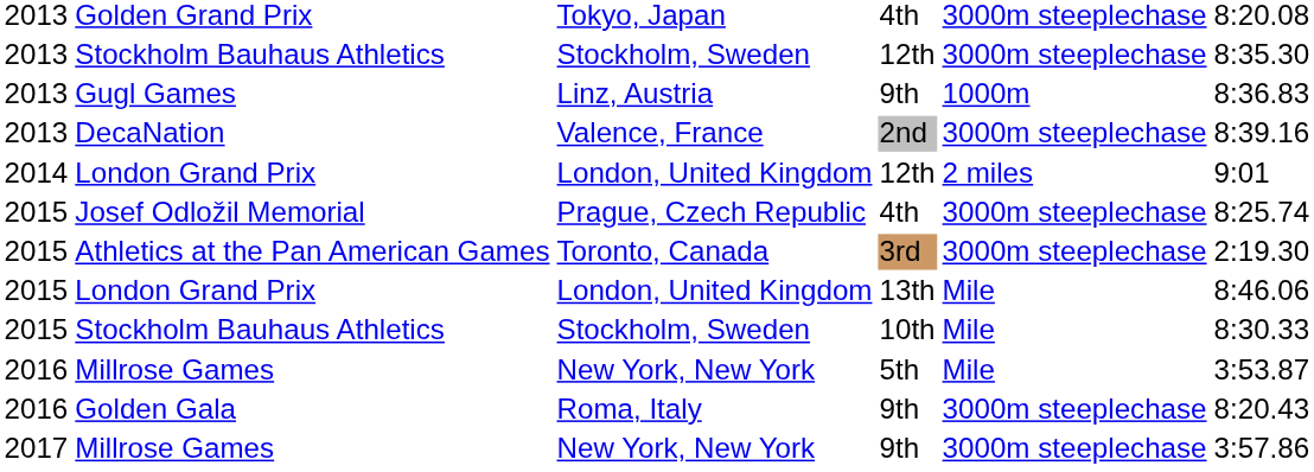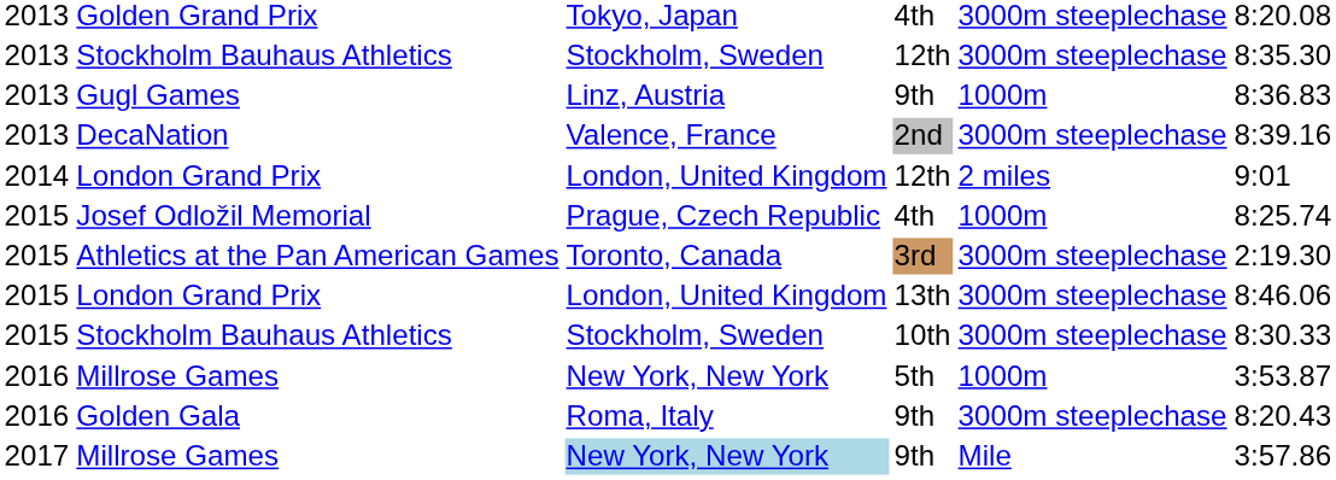Josef Odložil Memorial | column 5: 3000m steeplechase -> 1000m
London Grand Prix / 13th | column 5: Mile -> 3000m steeplechase
Stockholm Bauhaus Athletics / 10th | column 5: Mile -> 3000m steeplechase
Millrose Games / 5th | column 5: Mile -> 1000m
Millrose Games / 9th | column 3: no background -> lightblue background
Millrose Games / 9th | column 5: 3000m steeplechase -> Mile
